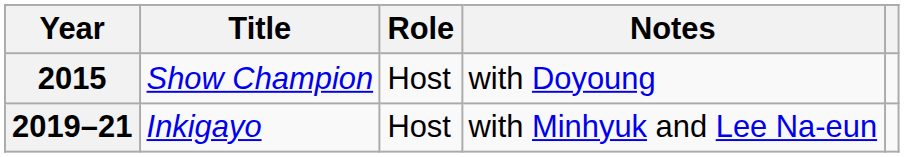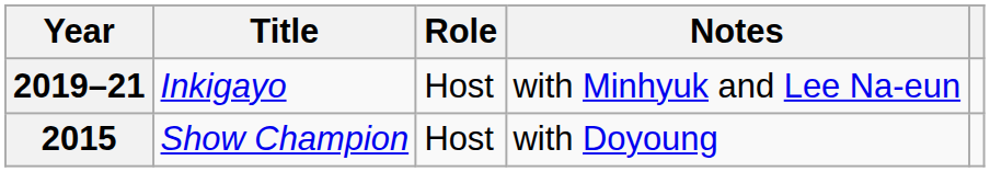rows swapped: 2015 <-> 2019–21
